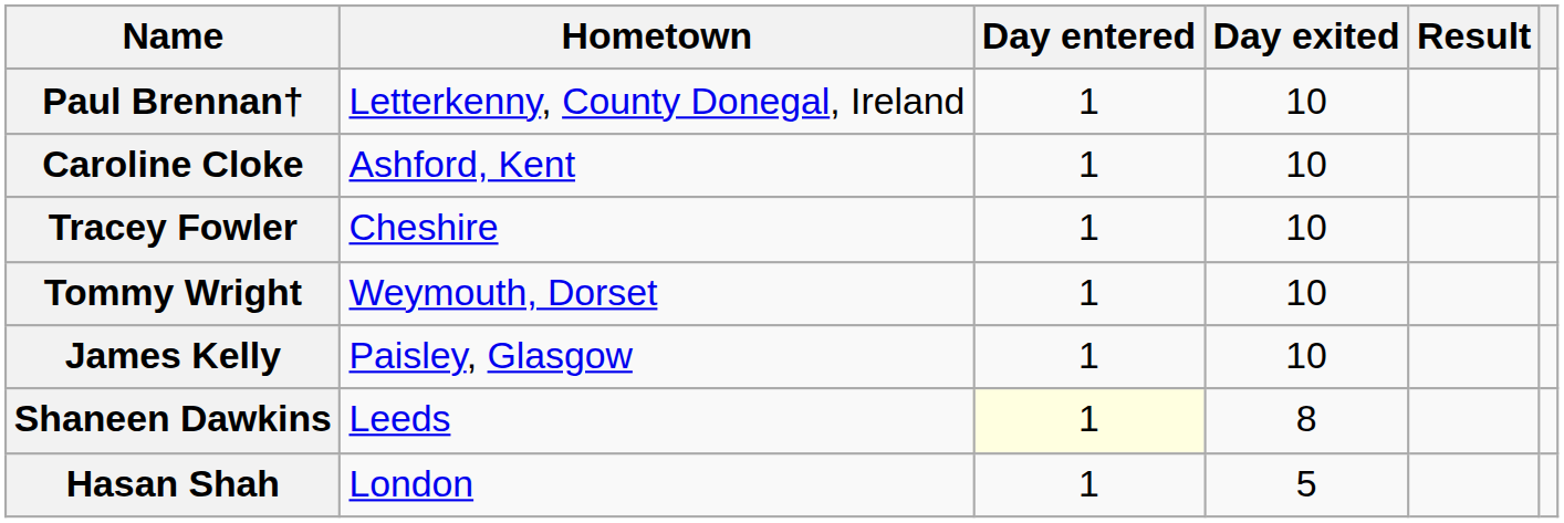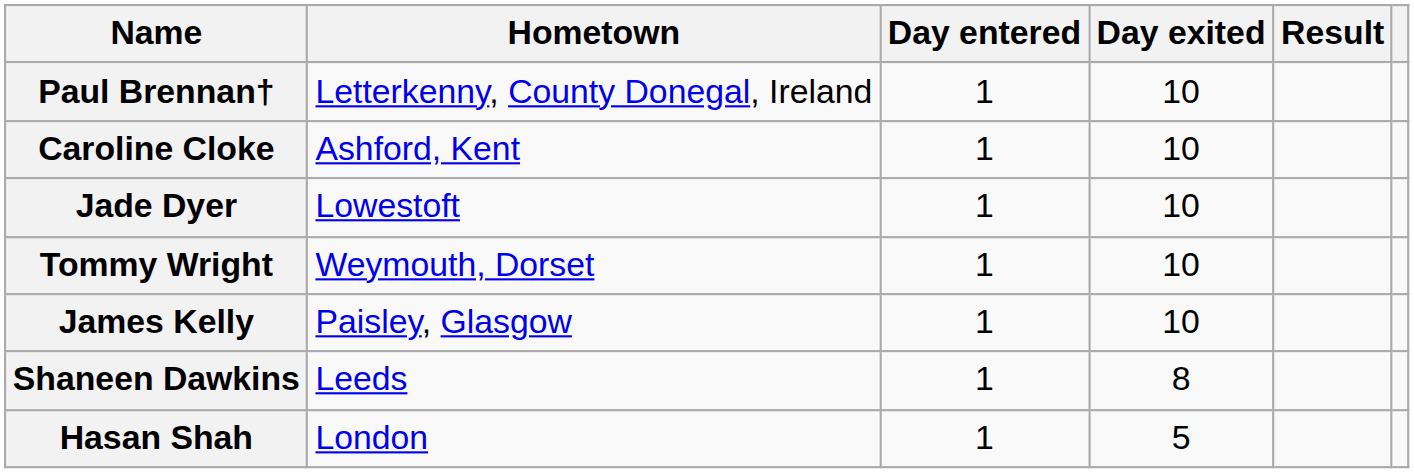- row: Tracey Fowler | Cheshire | 1 | 10
+ row: Jade Dyer | Lowestoft | 1 | 10
Shaneen Dawkins | Day entered: lightyellow background -> no background
